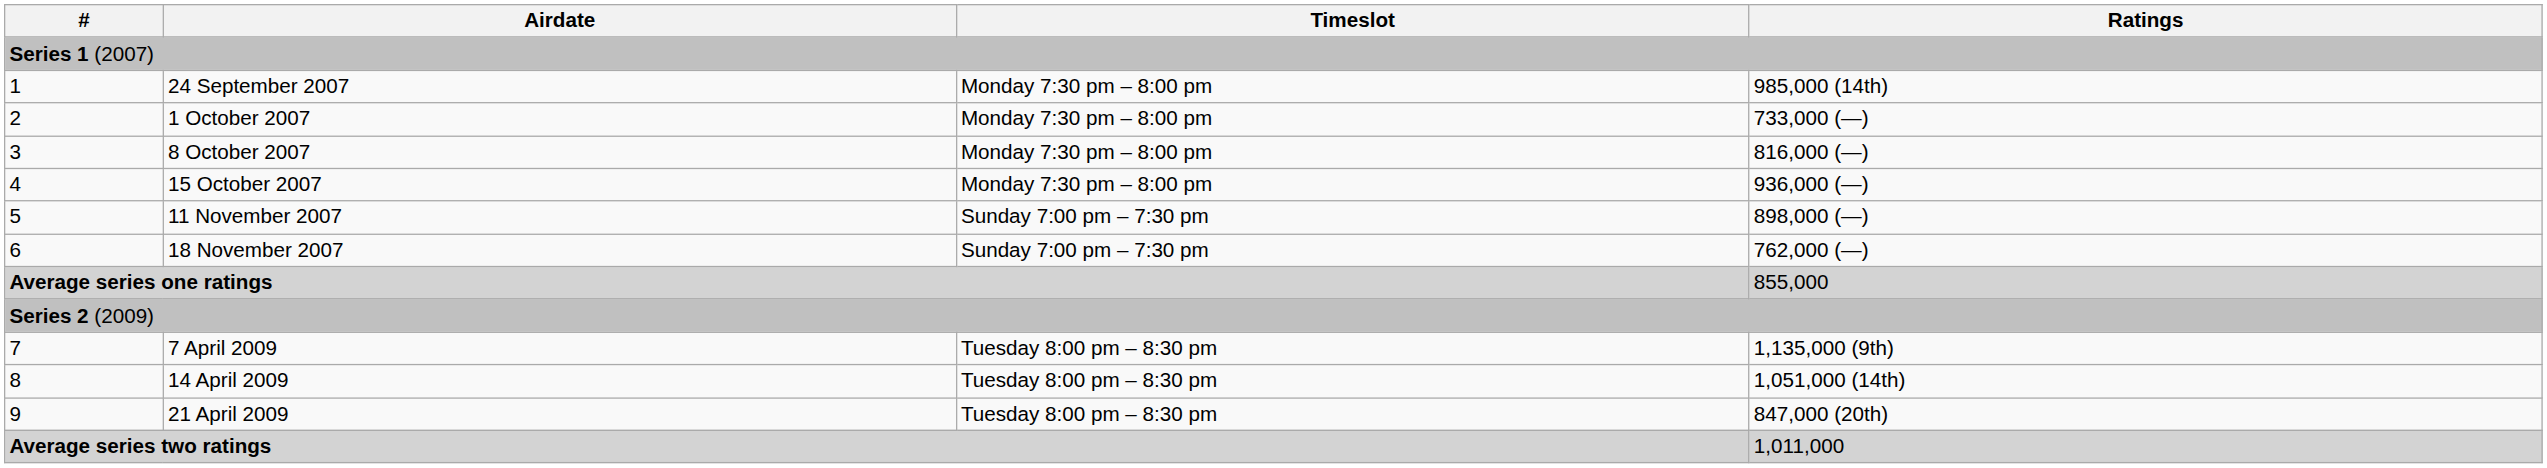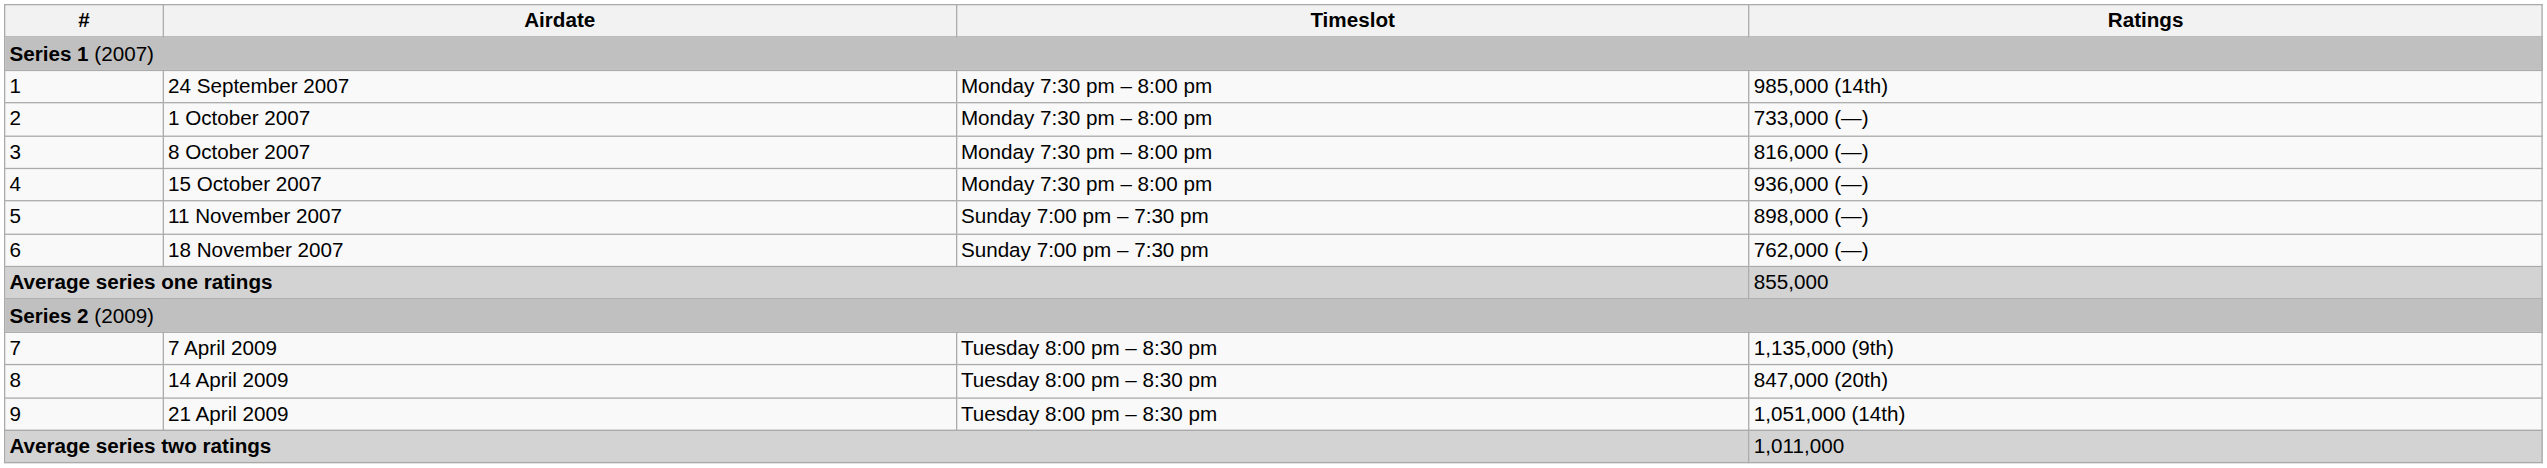14 April 2009 | Ratings: 1,051,000 (14th) -> 847,000 (20th)
21 April 2009 | Ratings: 847,000 (20th) -> 1,051,000 (14th)
